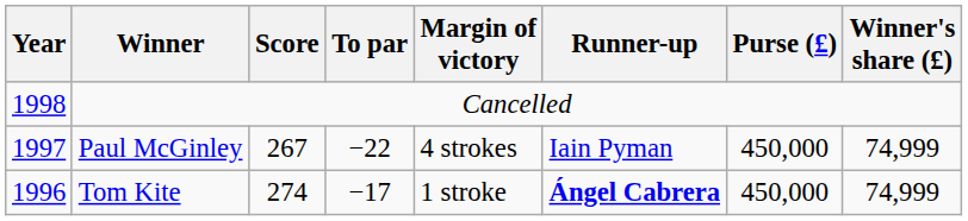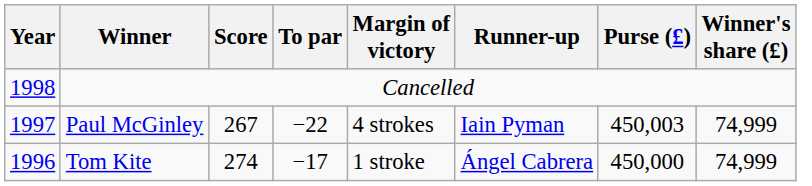Paul McGinley | Purse (£): 450,000 -> 450,003
Tom Kite | Runner-up: bold -> normal
